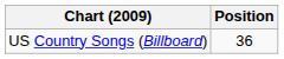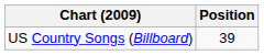US Country Songs (Billboard) | Position: 36 -> 39
